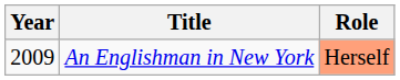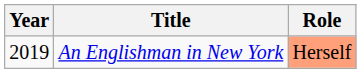An Englishman in New York | Year: 2009 -> 2019
